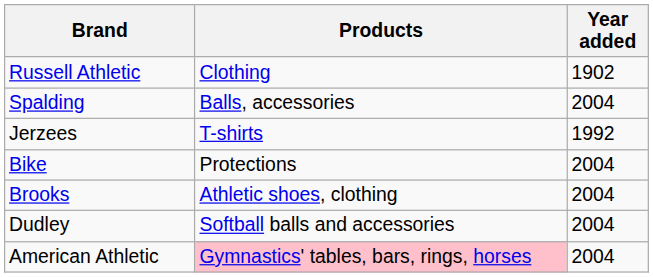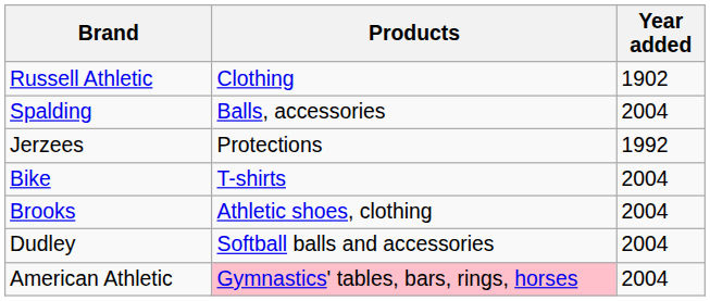Jerzees | Products: T-shirts -> Protections
Bike | Products: Protections -> T-shirts
